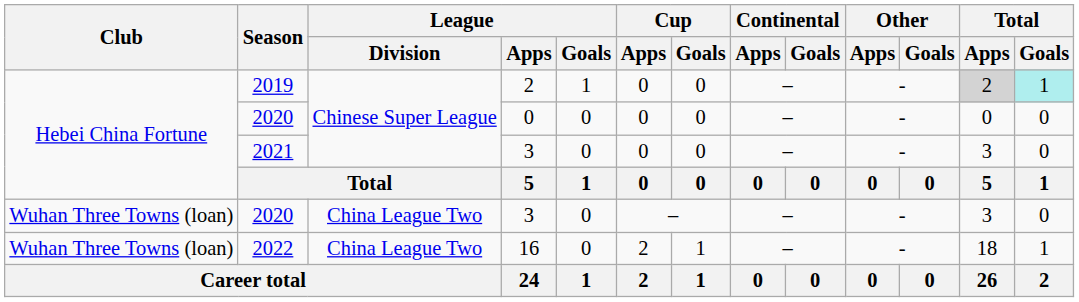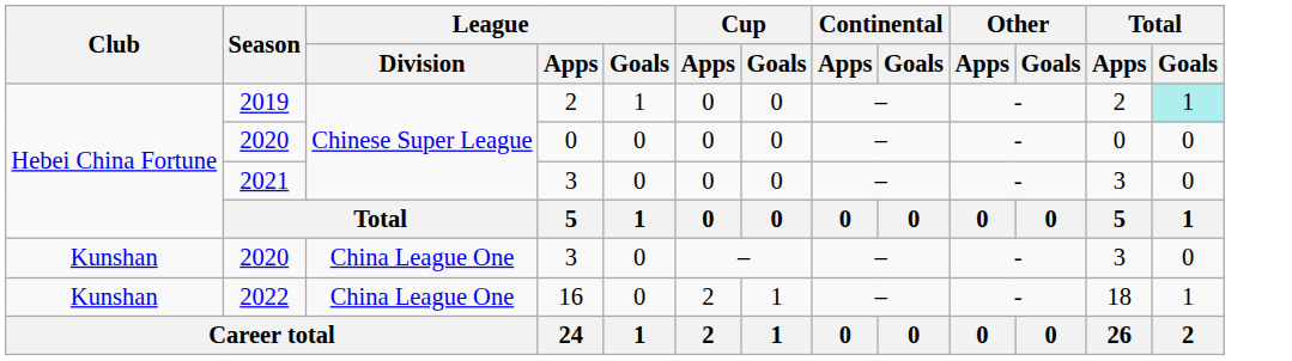2019 | Total / Apps: lightgrey background -> no background
2020 / 3 | Club: Wuhan Three Towns (loan) -> Kunshan
2020 / 3 | League / Division: China League Two -> China League One
2022 | Club: Wuhan Three Towns (loan) -> Kunshan
2022 | League / Division: China League Two -> China League One
